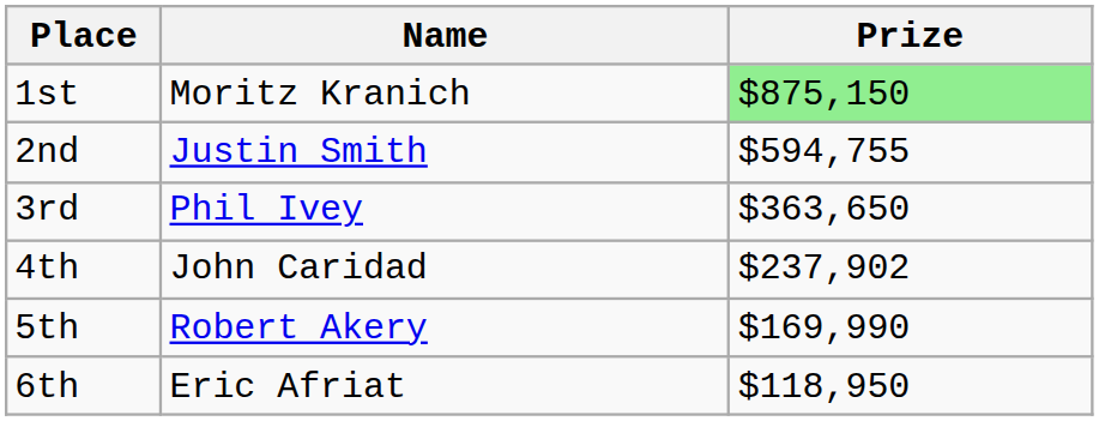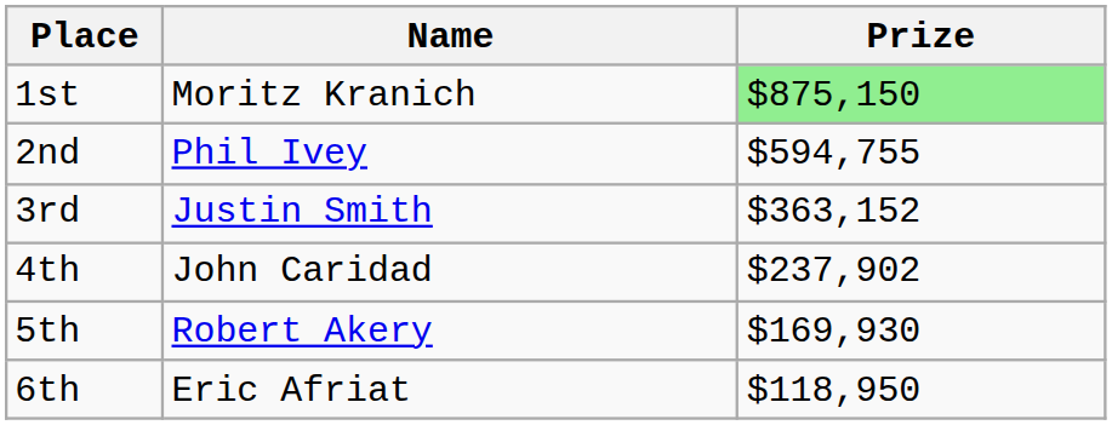2nd | Name: Justin Smith -> Phil Ivey
3rd | Name: Phil Ivey -> Justin Smith
3rd | Prize: $363,650 -> $363,152
5th | Prize: $169,990 -> $169,930
